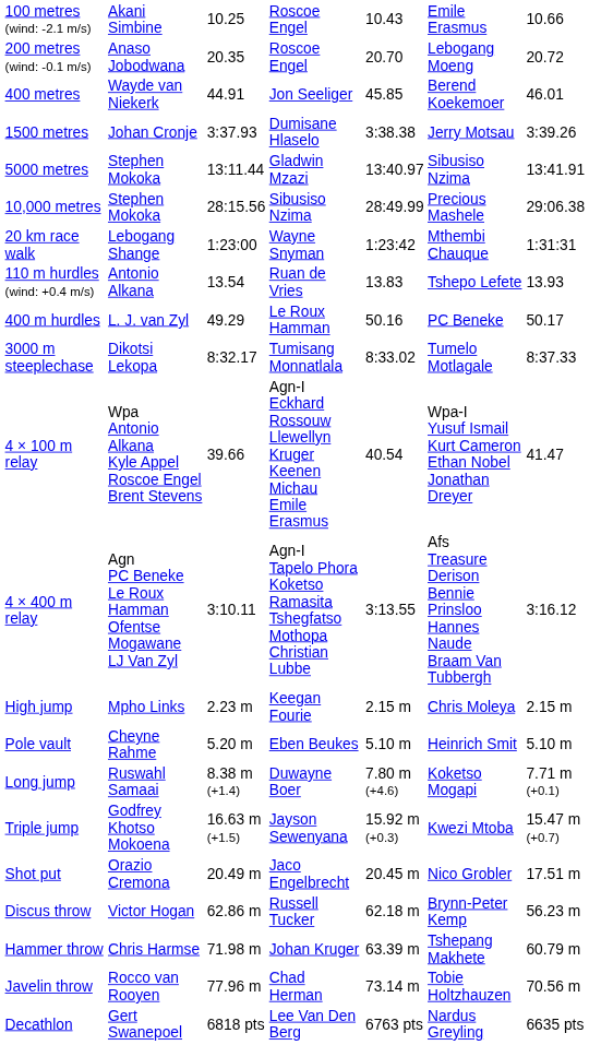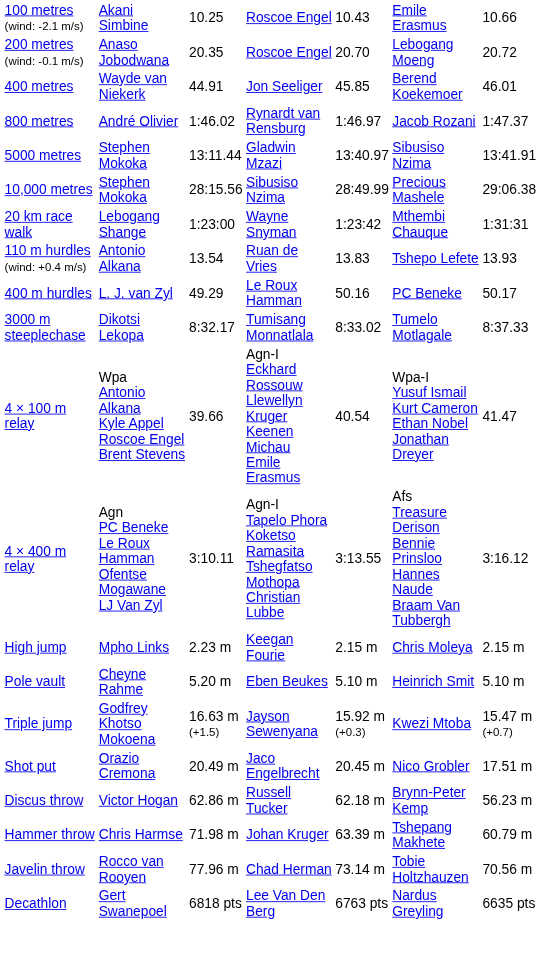+ row: 800 metres | André Olivier | 1:46.02 | Rynardt van Rensburg | 1:46.97 | Jacob Rozani | 1:47.37
- row: 1500 metres | Johan Cronje | 3:37.93 | Dumisane Hlaselo | 3:38.38 | Jerry Motsau | 3:39.26
- row: Long jump | Ruswahl Samaai | 8.38 m (+1.4) | Duwayne Boer | 7.80 m (+4.6) | Koketso Mogapi | 7.71 m (+0.1)
